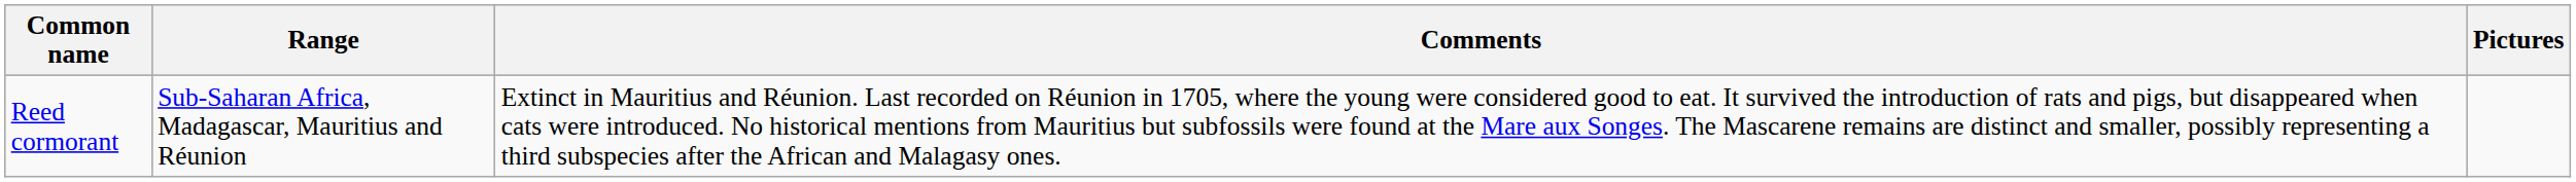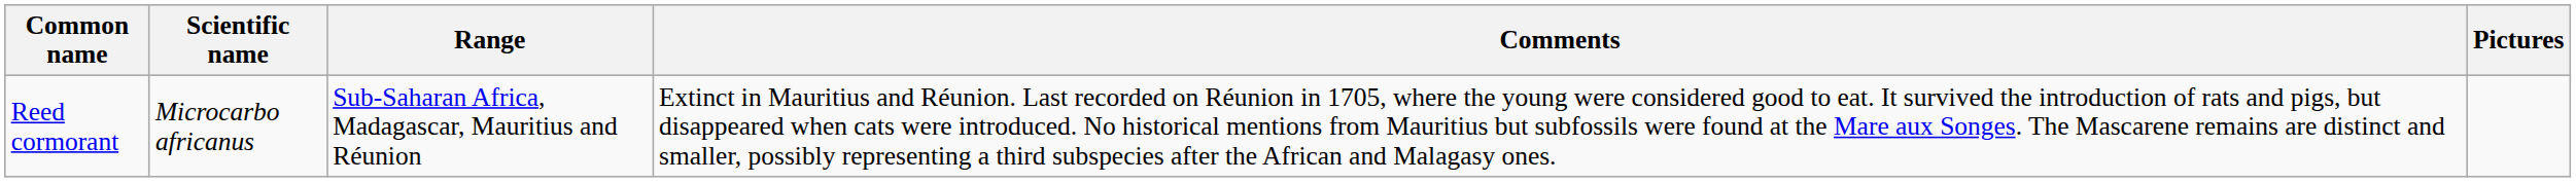+ column: Scientific name | Microcarbo africanus
